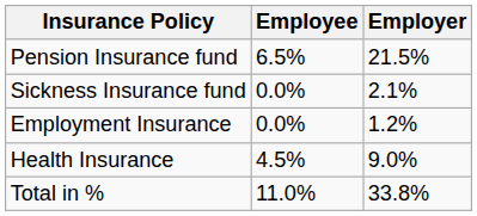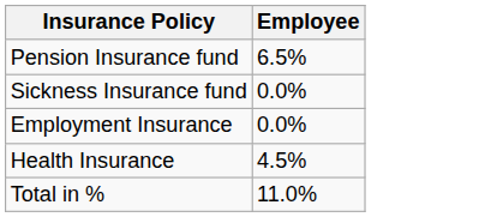- column: Employer | 21.5% | 2.1% | 1.2% | 9.0% | 33.8%
